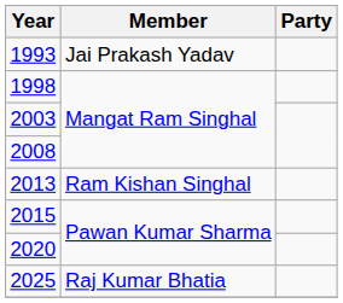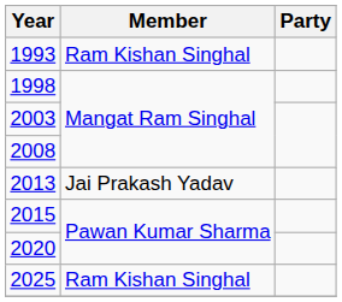1993 | Member: Jai Prakash Yadav -> Ram Kishan Singhal
2013 | Member: Ram Kishan Singhal -> Jai Prakash Yadav
2025 | Member: Raj Kumar Bhatia -> Ram Kishan Singhal
